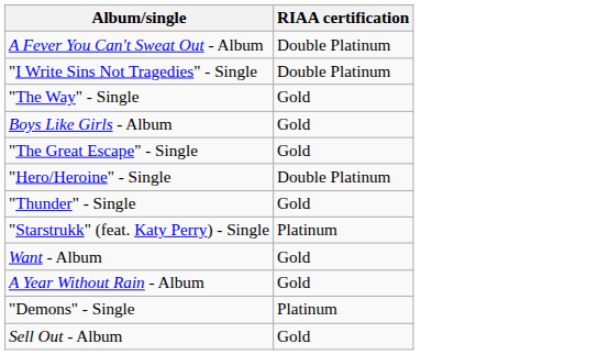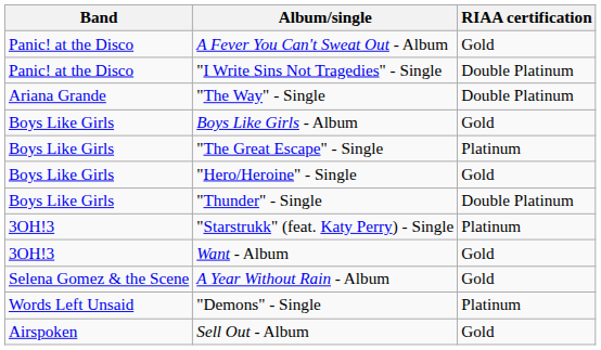+ column: Band | Panic! at the Disco | Panic! at the Disco | Ariana Grande | Boys Like Girls | Boys Like Girls | Boys Like Girls | Boys Like Girls | 3OH!3 | 3OH!3 | Selena Gomez & the Scene | Words Left Unsaid | Airspoken
A Fever You Can't Sweat Out - Album | RIAA certification: Double Platinum -> Gold
"The Way" - Single | RIAA certification: Gold -> Double Platinum
"The Great Escape" - Single | RIAA certification: Gold -> Platinum
"Hero/Heroine" - Single | RIAA certification: Double Platinum -> Gold
"Thunder" - Single | RIAA certification: Gold -> Double Platinum
